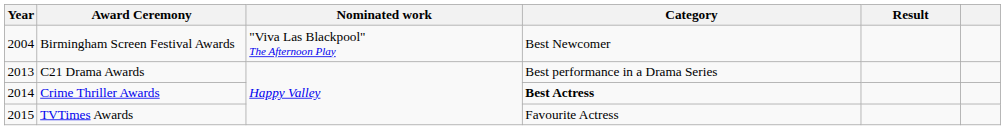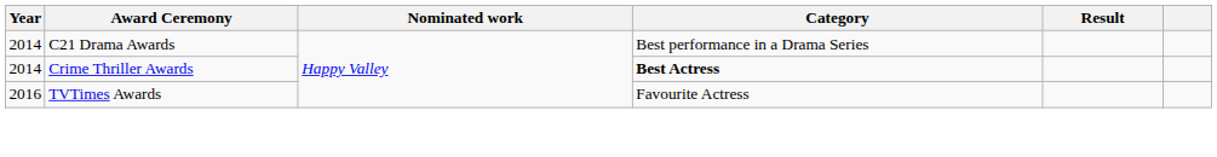- row: 2004 | Birmingham Screen Festival Awards | "Viva Las Blackpool" The Afternoon Play | Best Newcomer
C21 Drama Awards | Year: 2013 -> 2014
TVTimes Awards | Year: 2015 -> 2016
